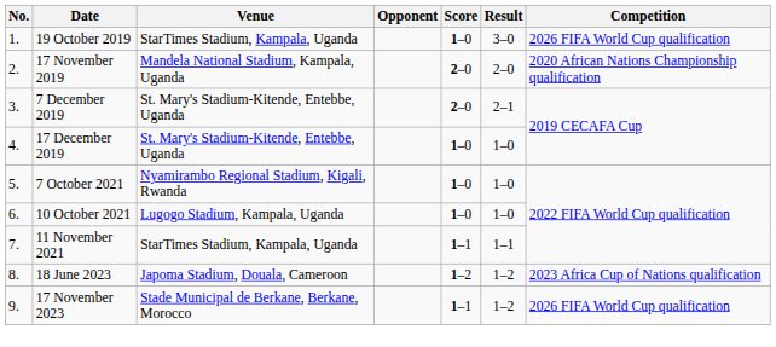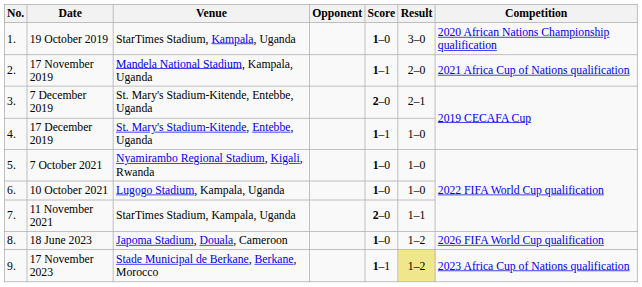19 October 2019 | Competition: 2026 FIFA World Cup qualification -> 2020 African Nations Championship qualification
17 November 2019 | Score: 2–0 -> 1–1
17 November 2019 | Competition: 2020 African Nations Championship qualification -> 2021 Africa Cup of Nations qualification
17 December 2019 | Score: 1–0 -> 1–1
11 November 2021 | Score: 1–1 -> 2–0
18 June 2023 | Score: 1–2 -> 1–0
18 June 2023 | Competition: 2023 Africa Cup of Nations qualification -> 2026 FIFA World Cup qualification
17 November 2023 | Result: no background -> khaki background
17 November 2023 | Competition: 2026 FIFA World Cup qualification -> 2023 Africa Cup of Nations qualification
